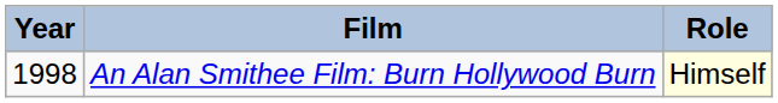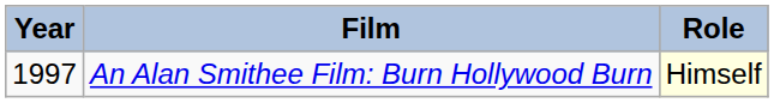An Alan Smithee Film: Burn Hollywood Burn | Year: 1998 -> 1997
